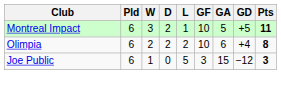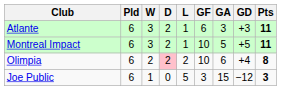+ row: Atlante | 6 | 3 | 2 | 1 | 6 | 3 | +3 | 11
Olimpia | D: no background -> pink background
